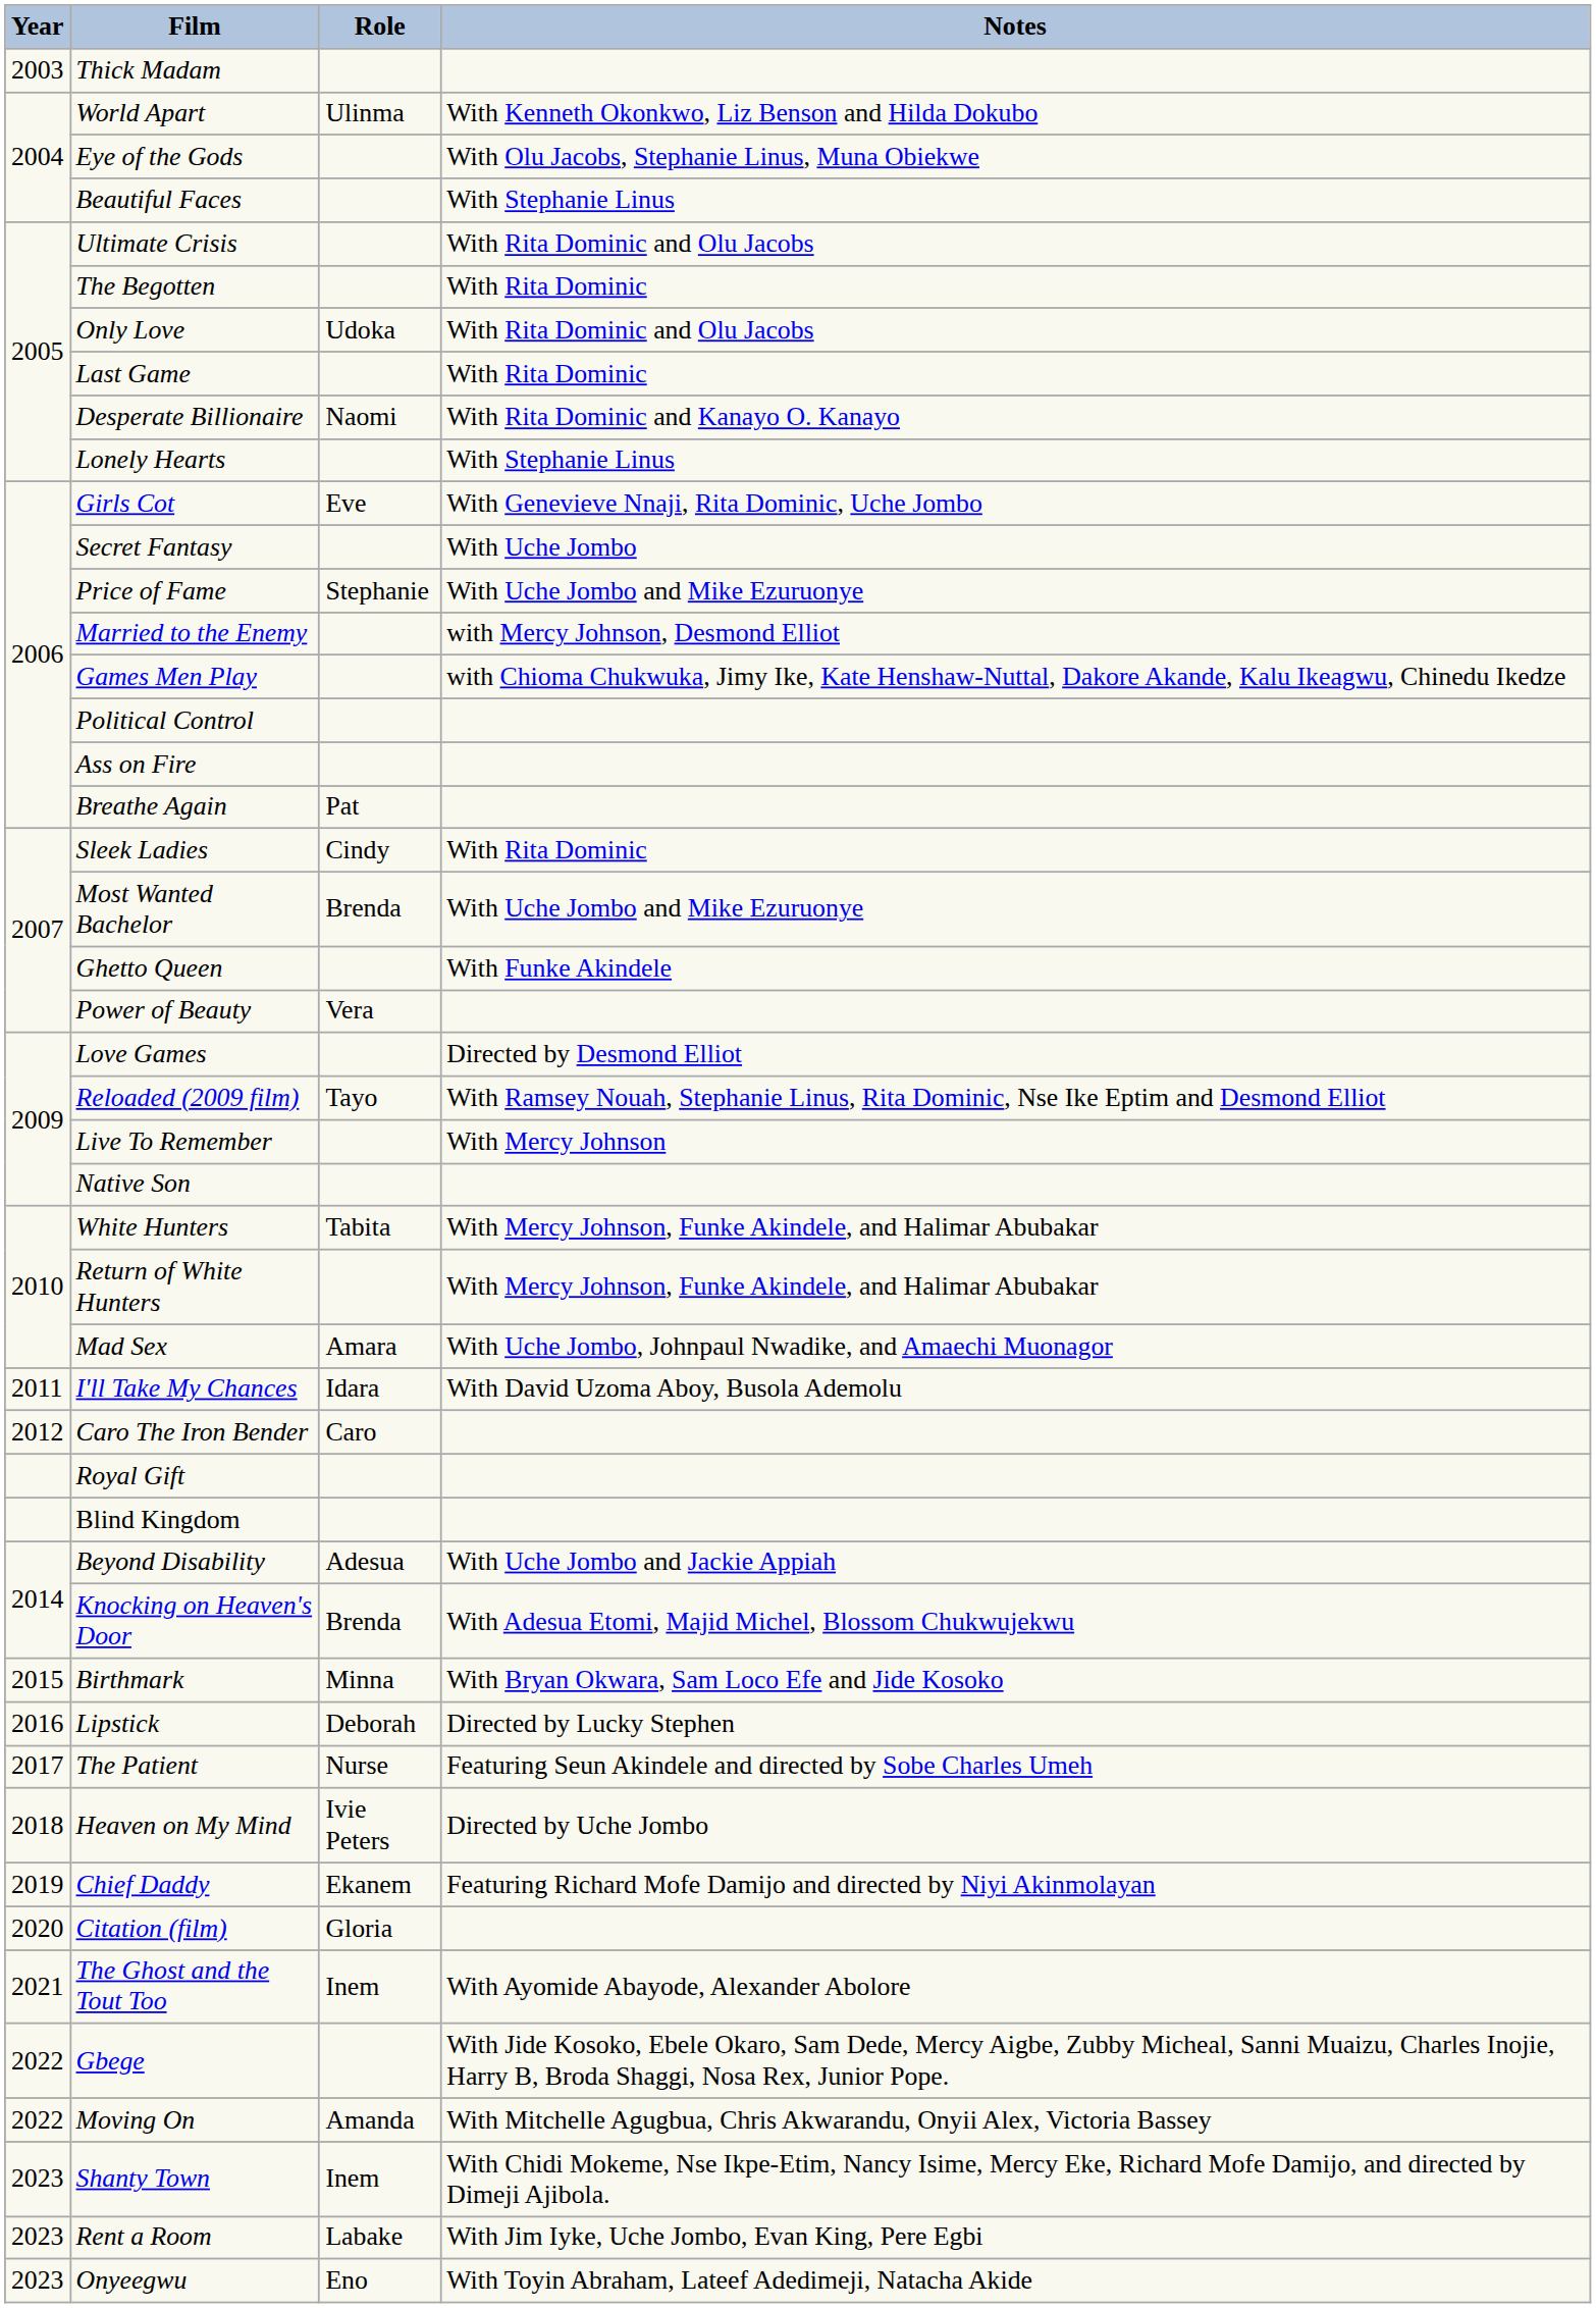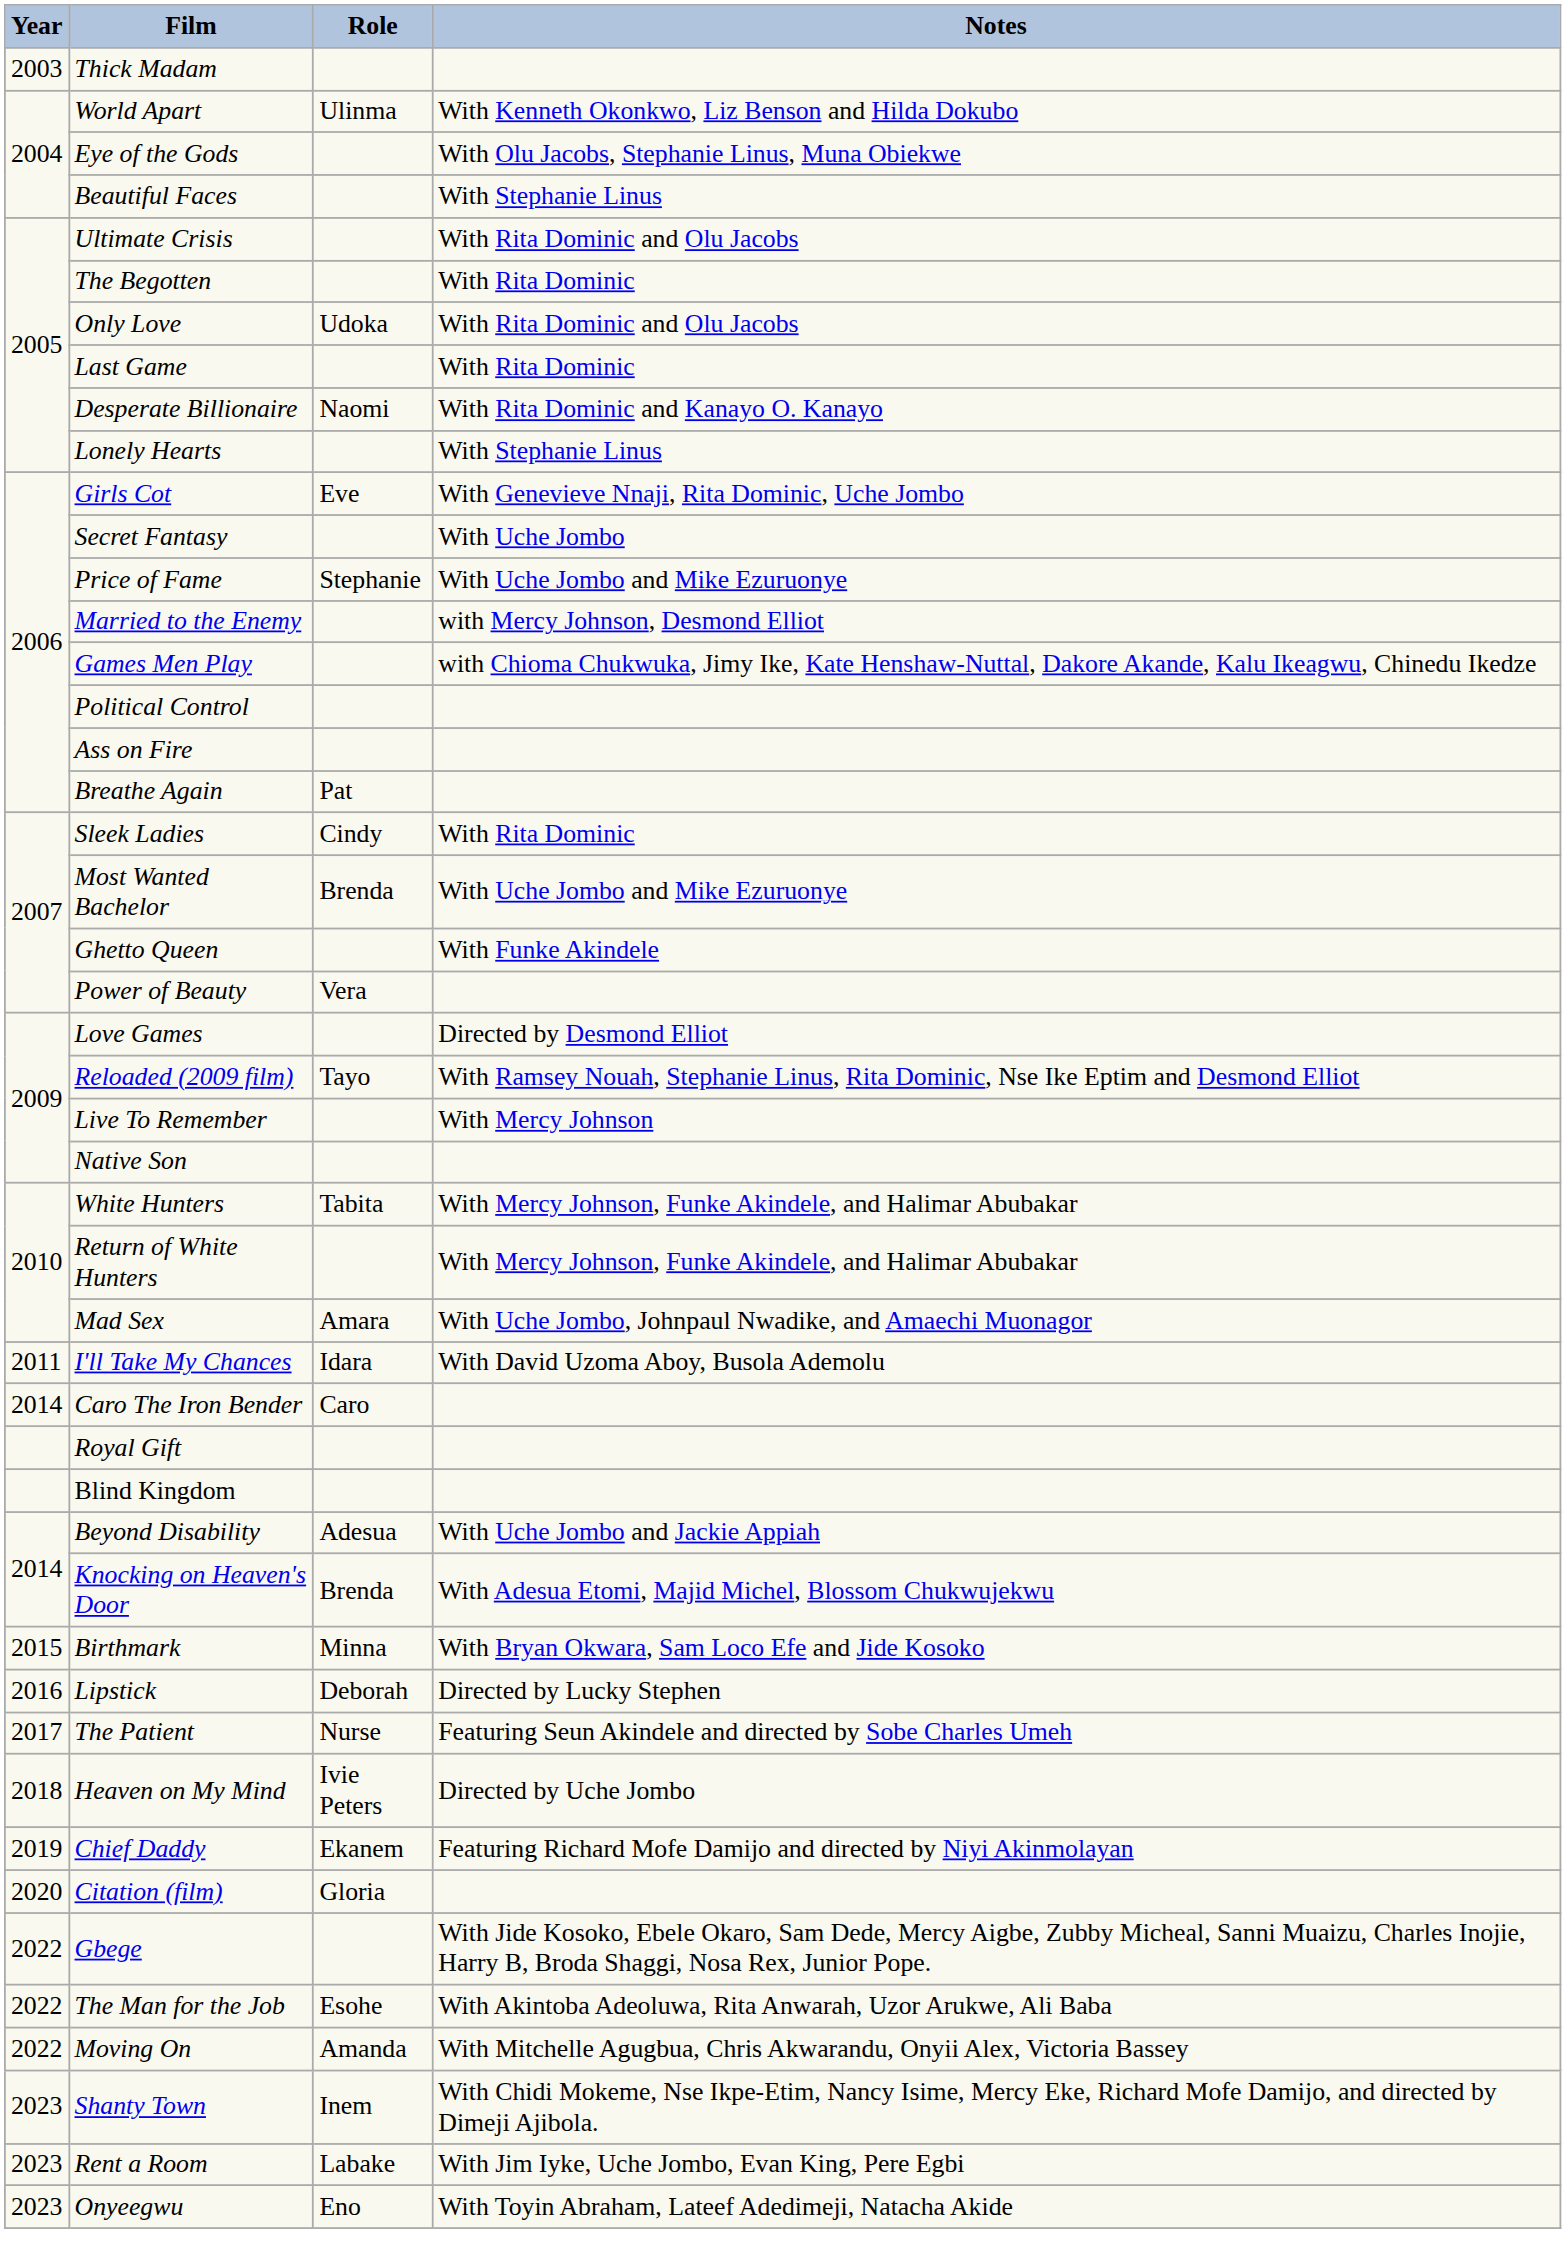Caro The Iron Bender | Year: 2012 -> 2014
- row: 2021 | The Ghost and the Tout Too | Inem | With Ayomide Abayode, Alexander Abolore
+ row: 2022 | The Man for the Job | Esohe | With Akintoba Adeoluwa, Rita Anwarah, Uzor Arukwe, Ali Baba
